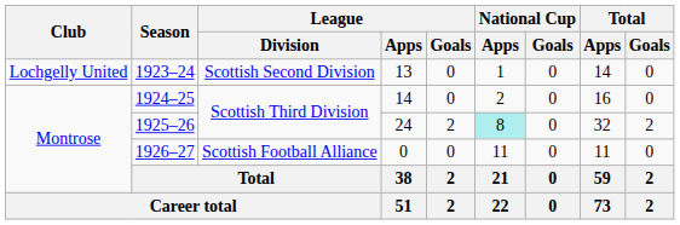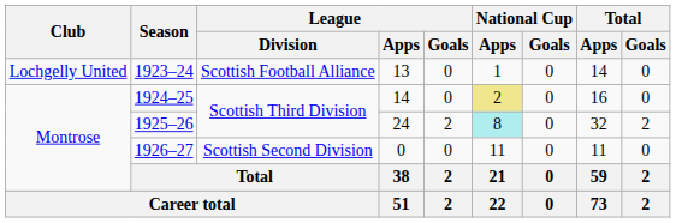1923–24 | League / Division: Scottish Second Division -> Scottish Football Alliance
1924–25 | National Cup / Apps: no background -> khaki background
1926–27 | League / Division: Scottish Football Alliance -> Scottish Second Division
